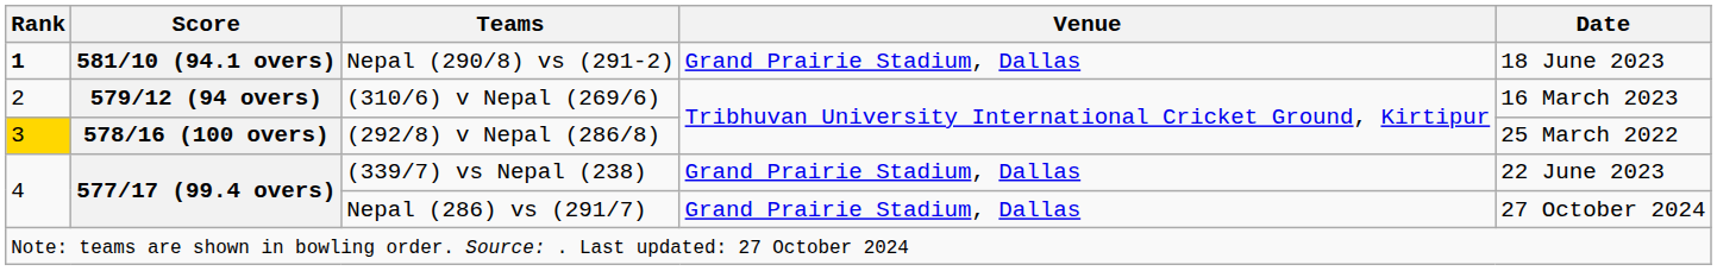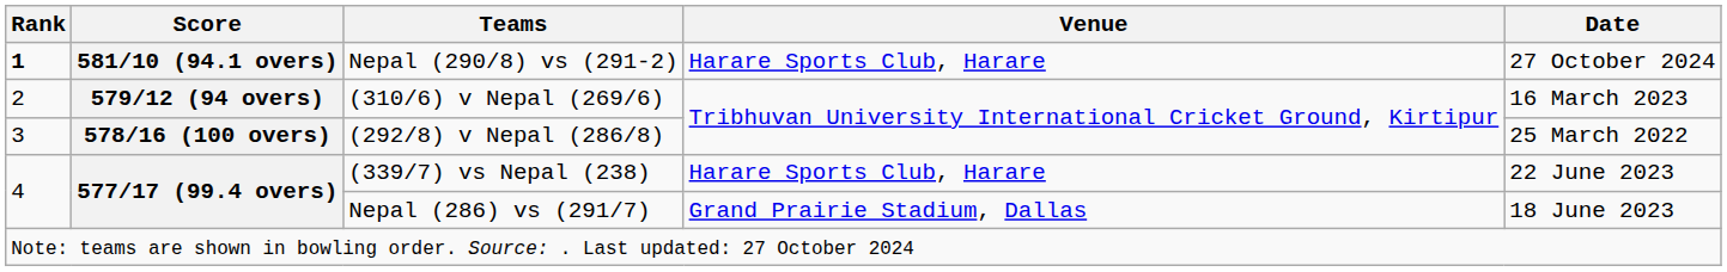Nepal (290/8) vs (291-2) | Venue: Grand Prairie Stadium, Dallas -> Harare Sports Club, Harare
Nepal (290/8) vs (291-2) | Date: 18 June 2023 -> 27 October 2024
(292/8) v Nepal (286/8) | Rank: gold background -> no background
(339/7) vs Nepal (238) | Venue: Grand Prairie Stadium, Dallas -> Harare Sports Club, Harare
Nepal (286) vs (291/7) | Date: 27 October 2024 -> 18 June 2023
